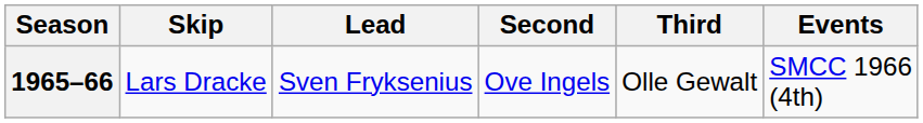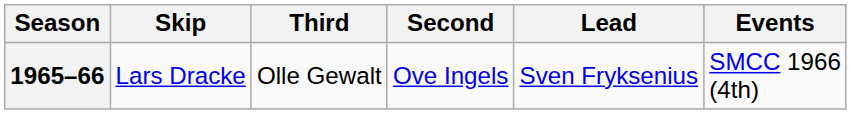columns swapped: Third <-> Lead
